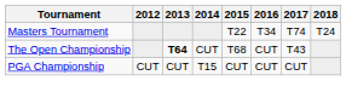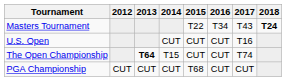Masters Tournament | 2017: T74 -> T43
Masters Tournament | 2018: normal -> bold
+ row: U.S. Open | CUT | CUT | CUT | T16
The Open Championship | 2014: CUT -> T15
The Open Championship | 2015: T68 -> CUT
The Open Championship | 2017: T43 -> T74
PGA Championship | 2014: T15 -> CUT
PGA Championship | 2015: CUT -> T68
